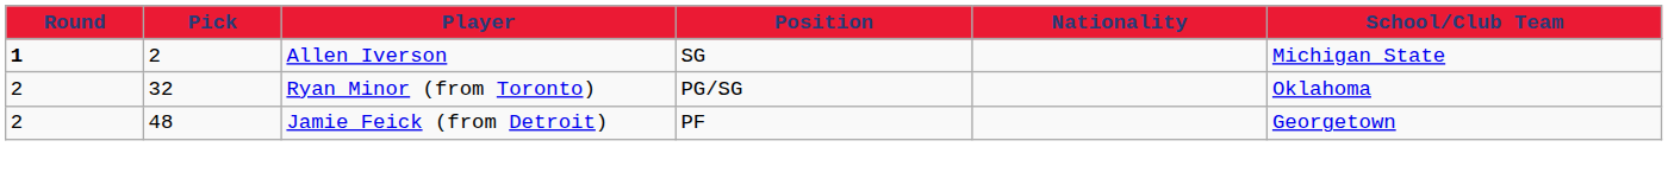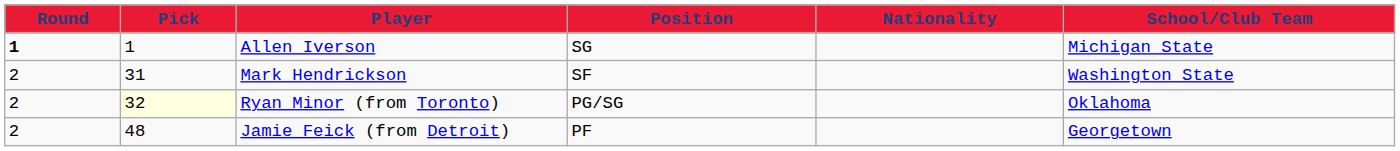Allen Iverson | Pick: 2 -> 1
+ row: 2 | 31 | Mark Hendrickson | SF | Washington State
Ryan Minor (from Toronto) | Pick: no background -> lightyellow background
